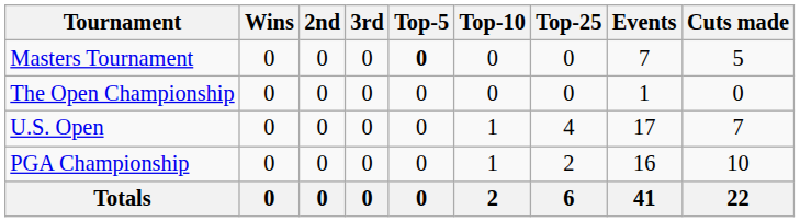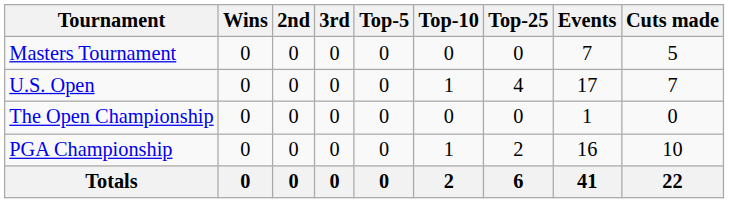Masters Tournament | Top-5: bold -> normal
rows swapped: U.S. Open <-> The Open Championship
